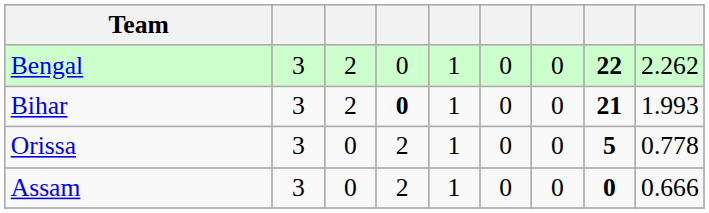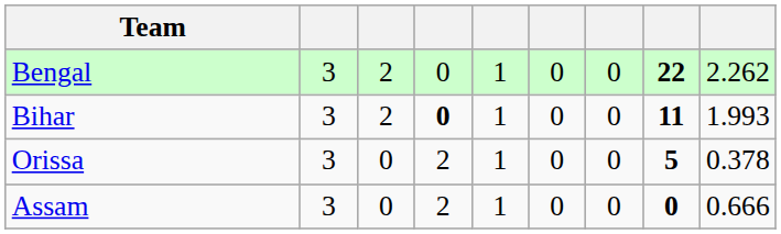Bihar | column 8: 21 -> 11
Orissa | column 9: 0.778 -> 0.378
